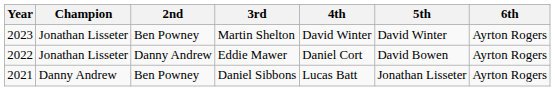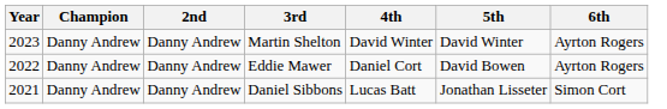Martin Shelton | Champion: Jonathan Lisseter -> Danny Andrew
Martin Shelton | 2nd: Ben Powney -> Danny Andrew
Eddie Mawer | Champion: Jonathan Lisseter -> Danny Andrew
Daniel Sibbons | 2nd: Ben Powney -> Danny Andrew
Daniel Sibbons | 6th: Ayrton Rogers -> Simon Cort
